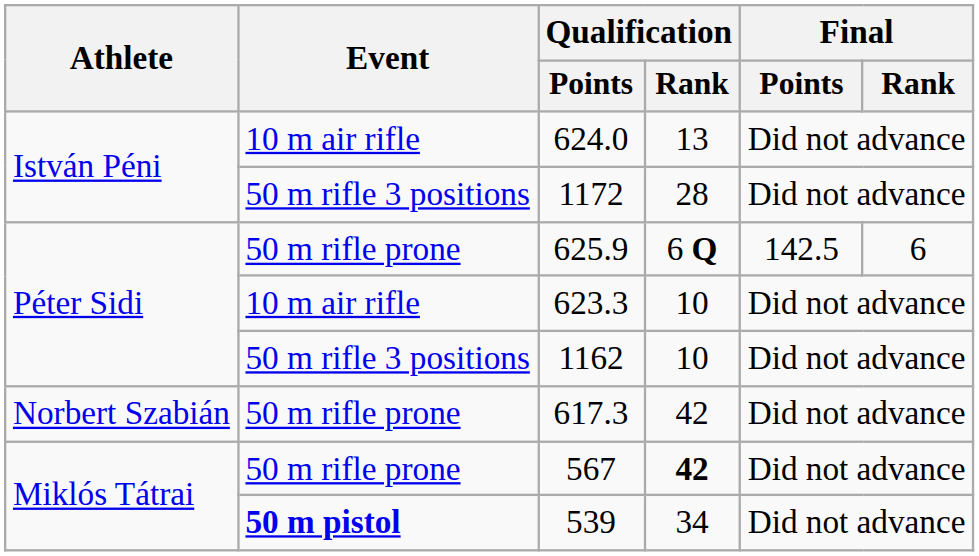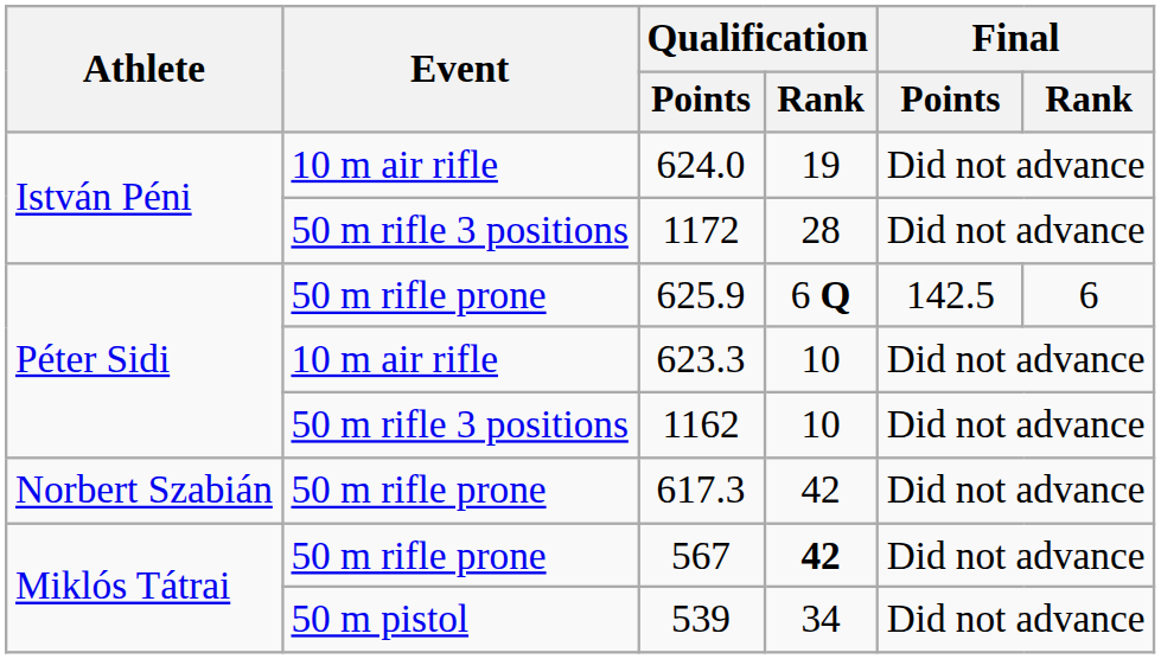624.0 | Qualification / Rank: 13 -> 19
539 | Event: bold -> normal
